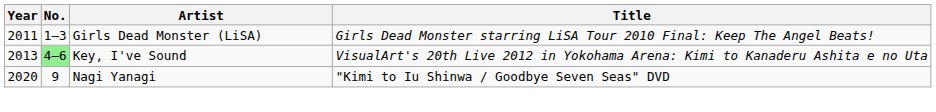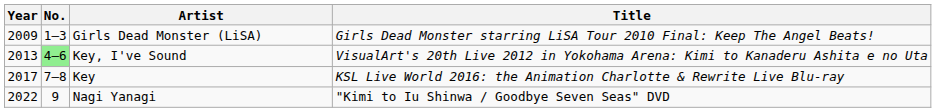Girls Dead Monster (LiSA) | Year: 2011 -> 2009
+ row: 2017 | 7–8 | Key | KSL Live World 2016: the Animation Charlotte & Rewrite Live Blu-ray
Nagi Yanagi | Year: 2020 -> 2022
